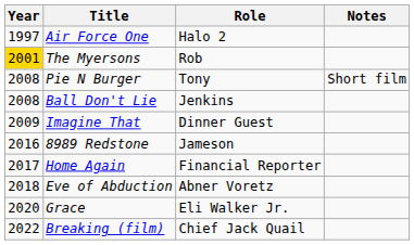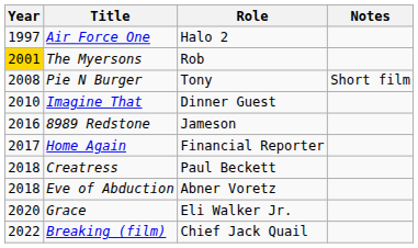- row: 2008 | Ball Don't Lie | Jenkins
Imagine That | Year: 2009 -> 2010
+ row: 2018 | Creatress | Paul Beckett
